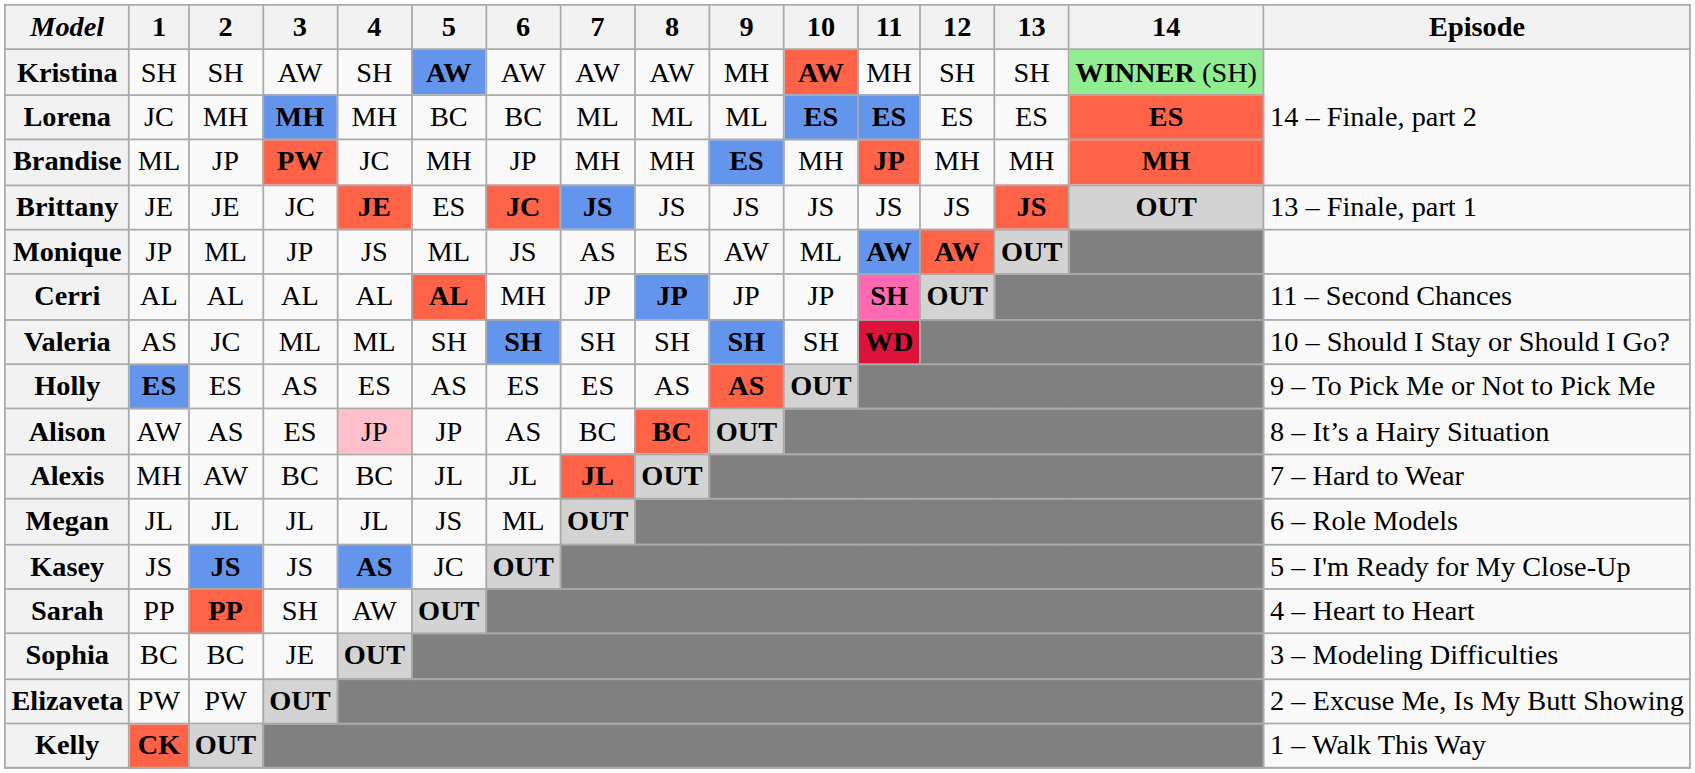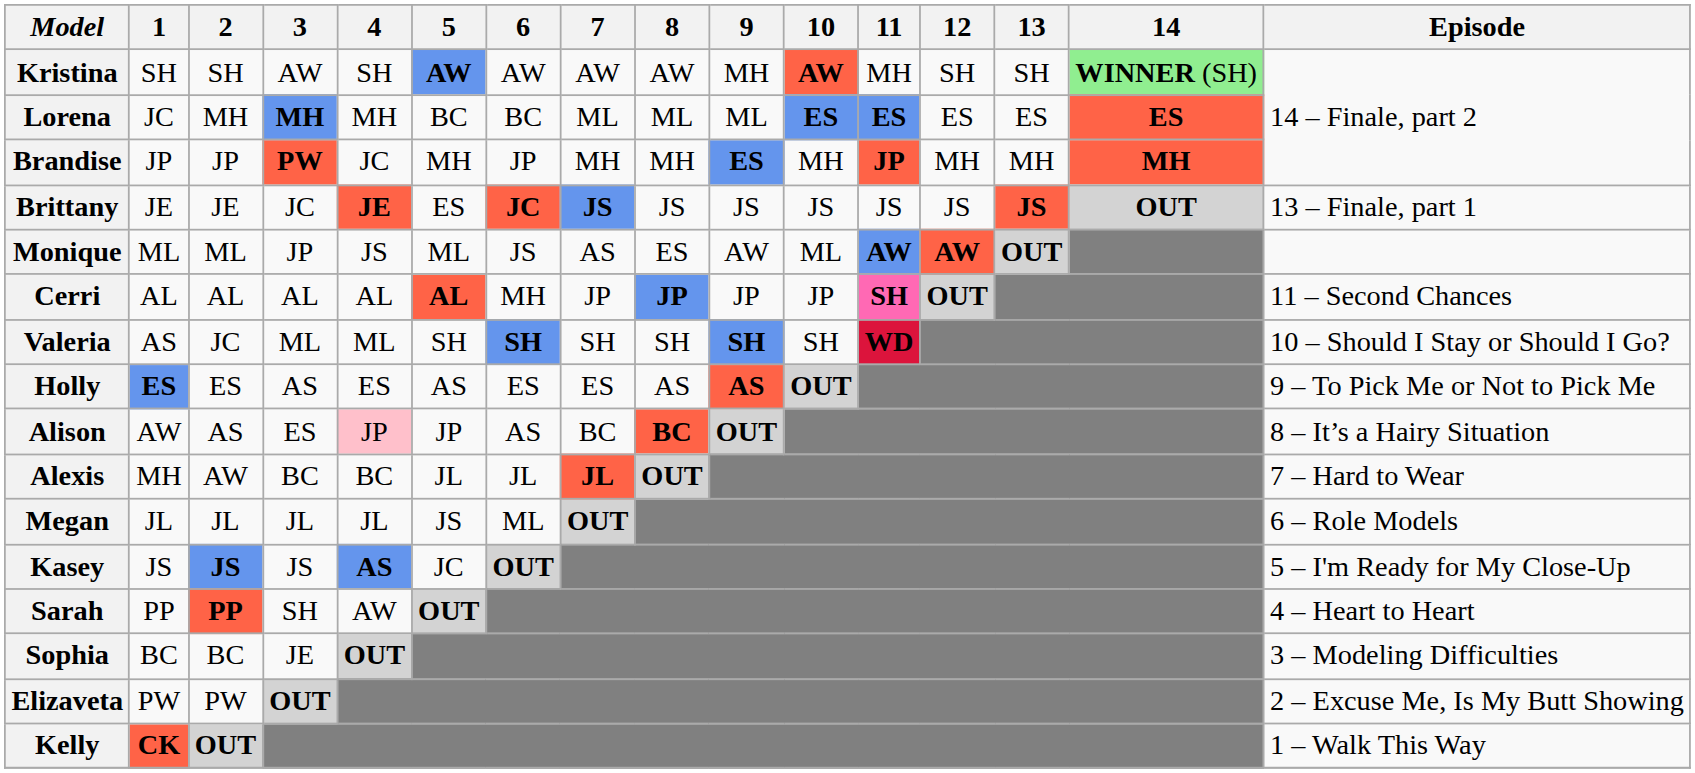Brandise | 1: ML -> JP
Monique | 1: JP -> ML
